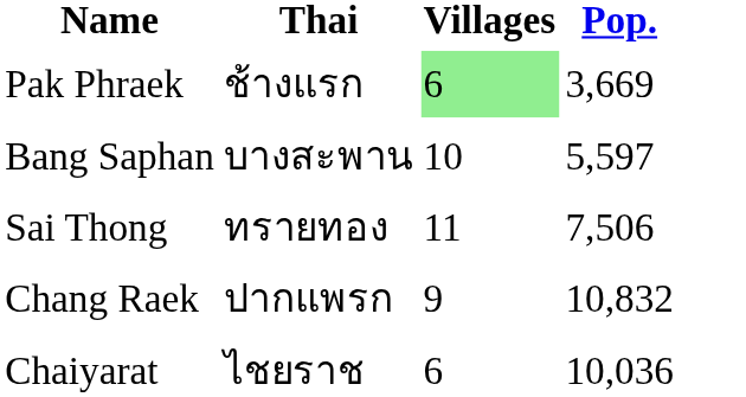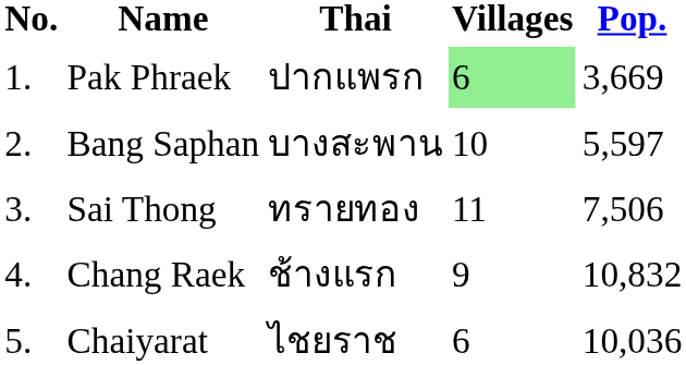+ column: No. | 1. | 2. | 3. | 4. | 5.
Pak Phraek | Thai: ช้างแรก -> ปากแพรก
Chang Raek | Thai: ปากแพรก -> ช้างแรก
